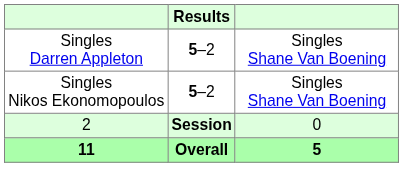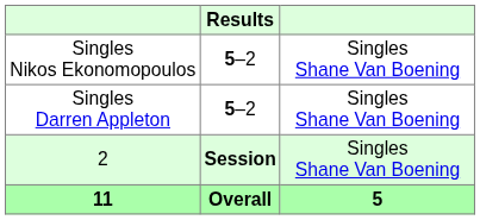rows swapped: Singles Darren Appleton <-> Singles Nikos Ekonomopoulos
2 | column 3: 0 -> Singles Shane Van Boening
